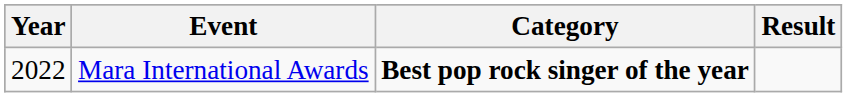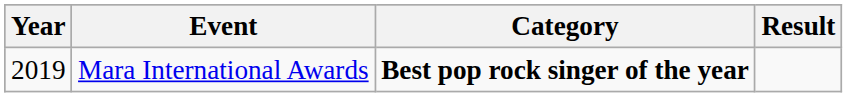Mara International Awards | Year: 2022 -> 2019
